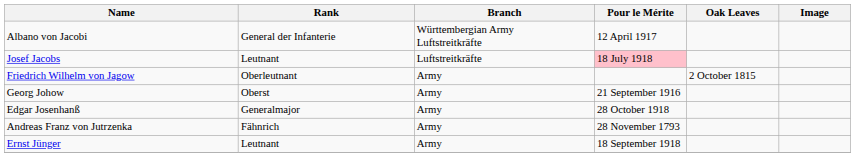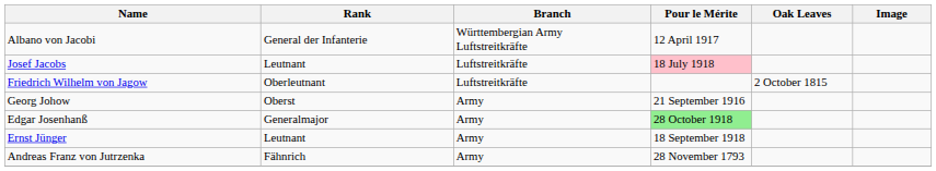Friedrich Wilhelm von Jagow | Branch: Army -> Luftstreitkräfte
Edgar Josenhanß | Pour le Mérite: no background -> lightgreen background
rows swapped: Ernst Jünger <-> Andreas Franz von Jutrzenka
